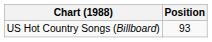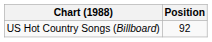US Hot Country Songs (Billboard) | Position: 93 -> 92
